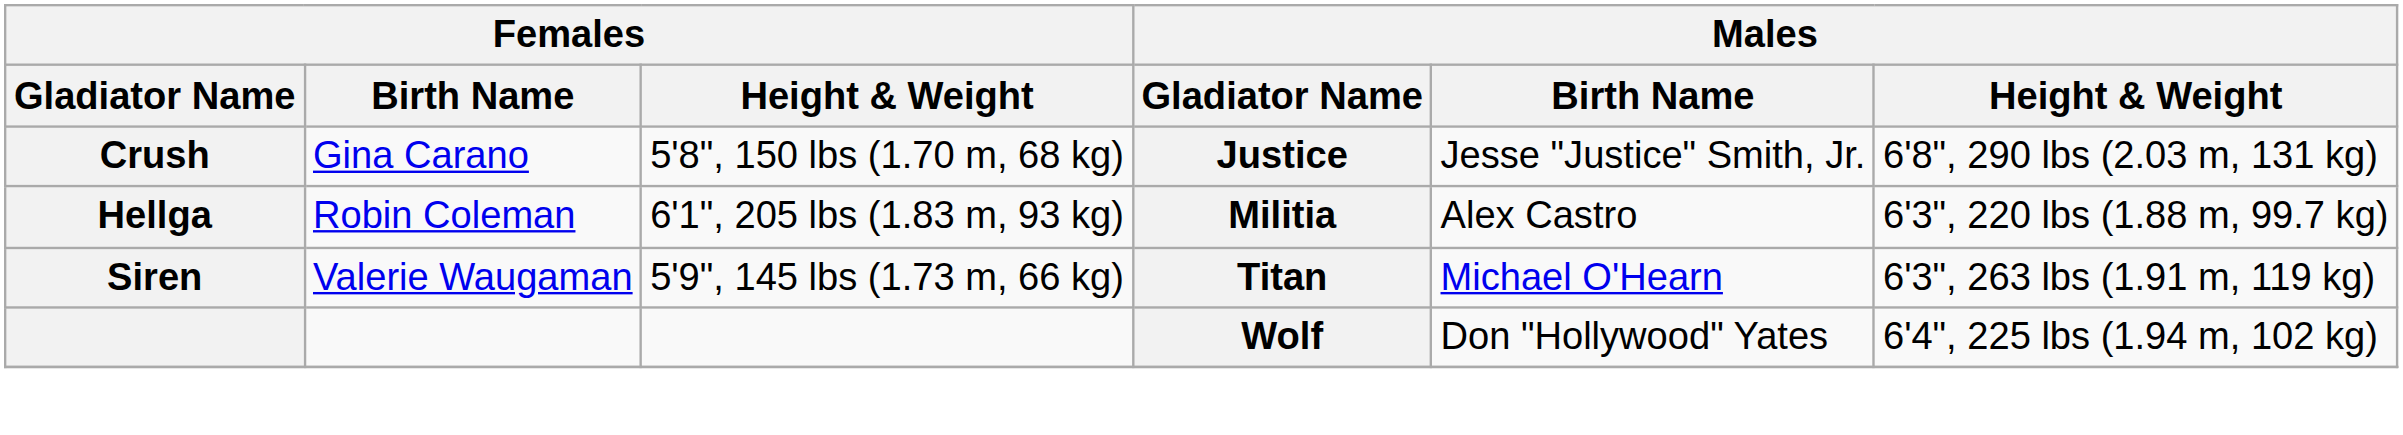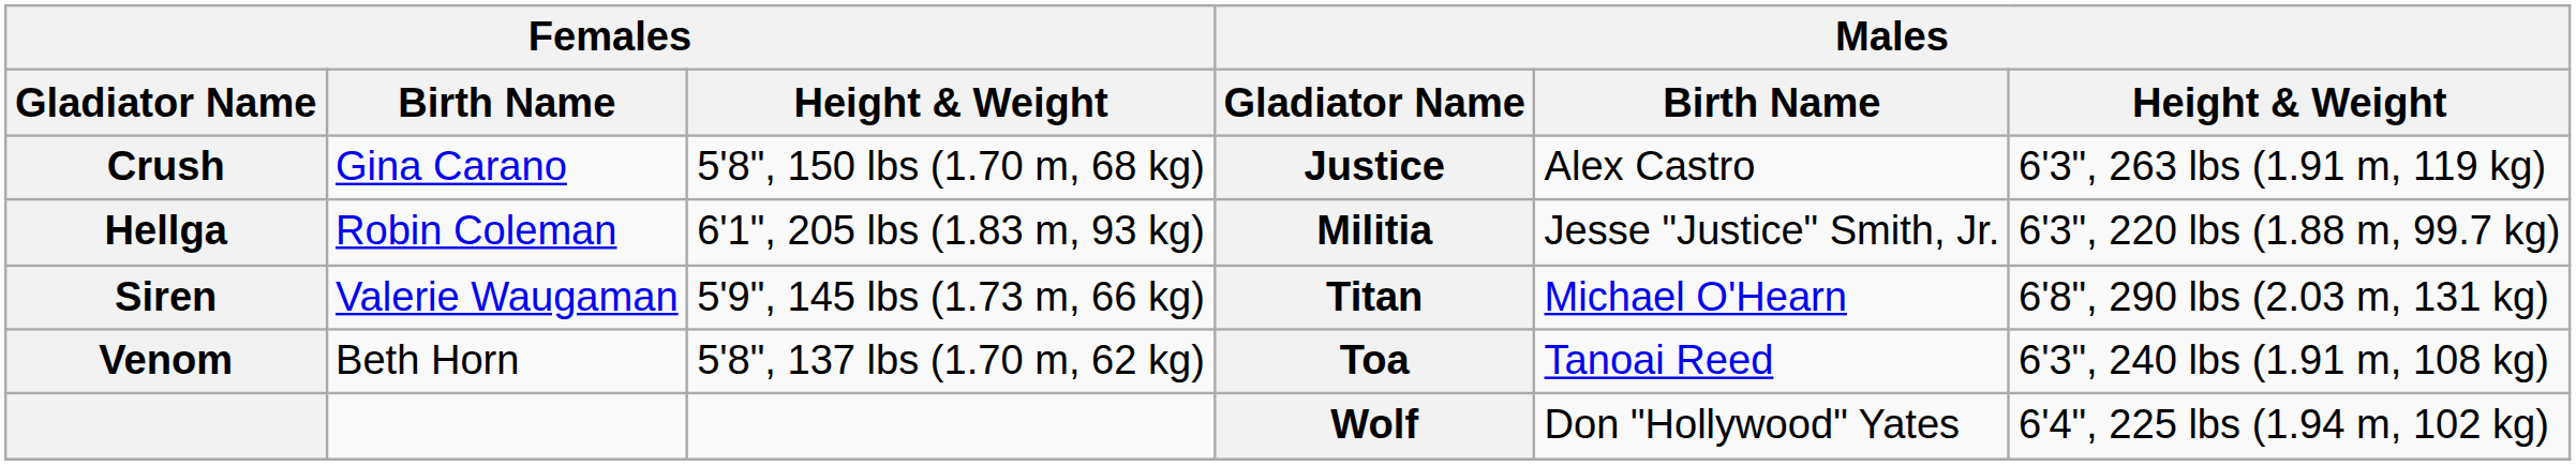Crush | Males / Birth Name: Jesse "Justice" Smith, Jr. -> Alex Castro
Crush | Males / Height & Weight: 6'8", 290 lbs (2.03 m, 131 kg) -> 6'3", 263 lbs (1.91 m, 119 kg)
Hellga | Males / Birth Name: Alex Castro -> Jesse "Justice" Smith, Jr.
Siren | Males / Height & Weight: 6'3", 263 lbs (1.91 m, 119 kg) -> 6'8", 290 lbs (2.03 m, 131 kg)
+ row: Venom | Beth Horn | 5'8", 137 lbs (1.70 m, 62 kg) | Toa | Tanoai Reed | 6'3", 240 lbs (1.91 m, 108 kg)
